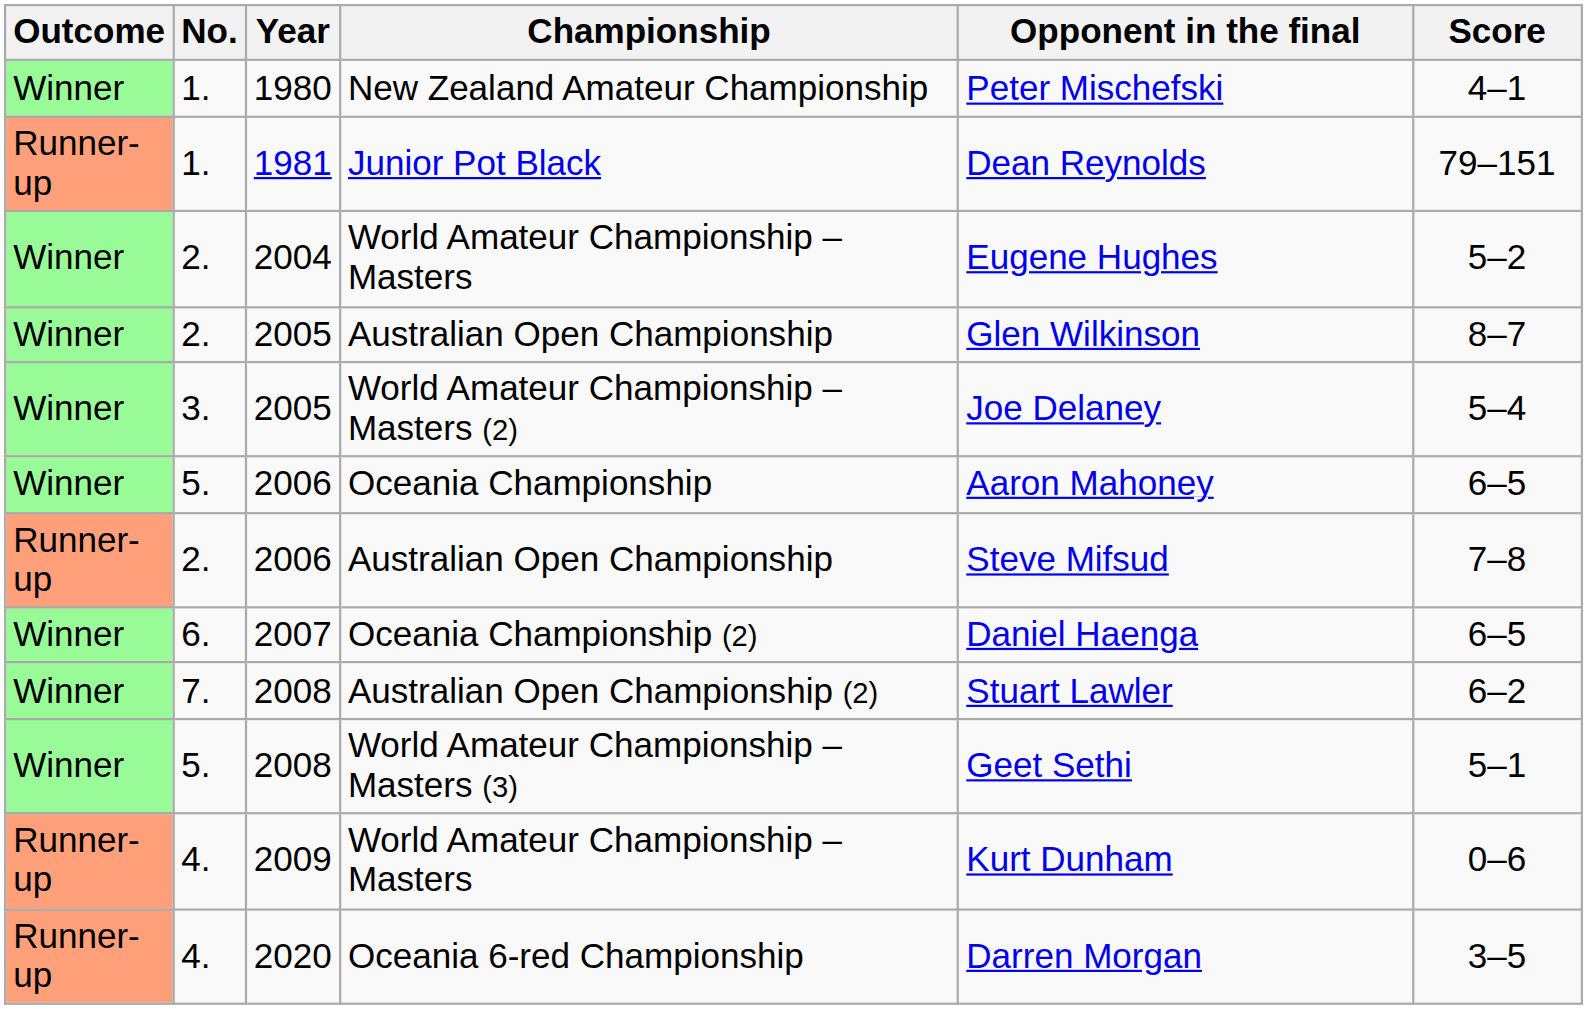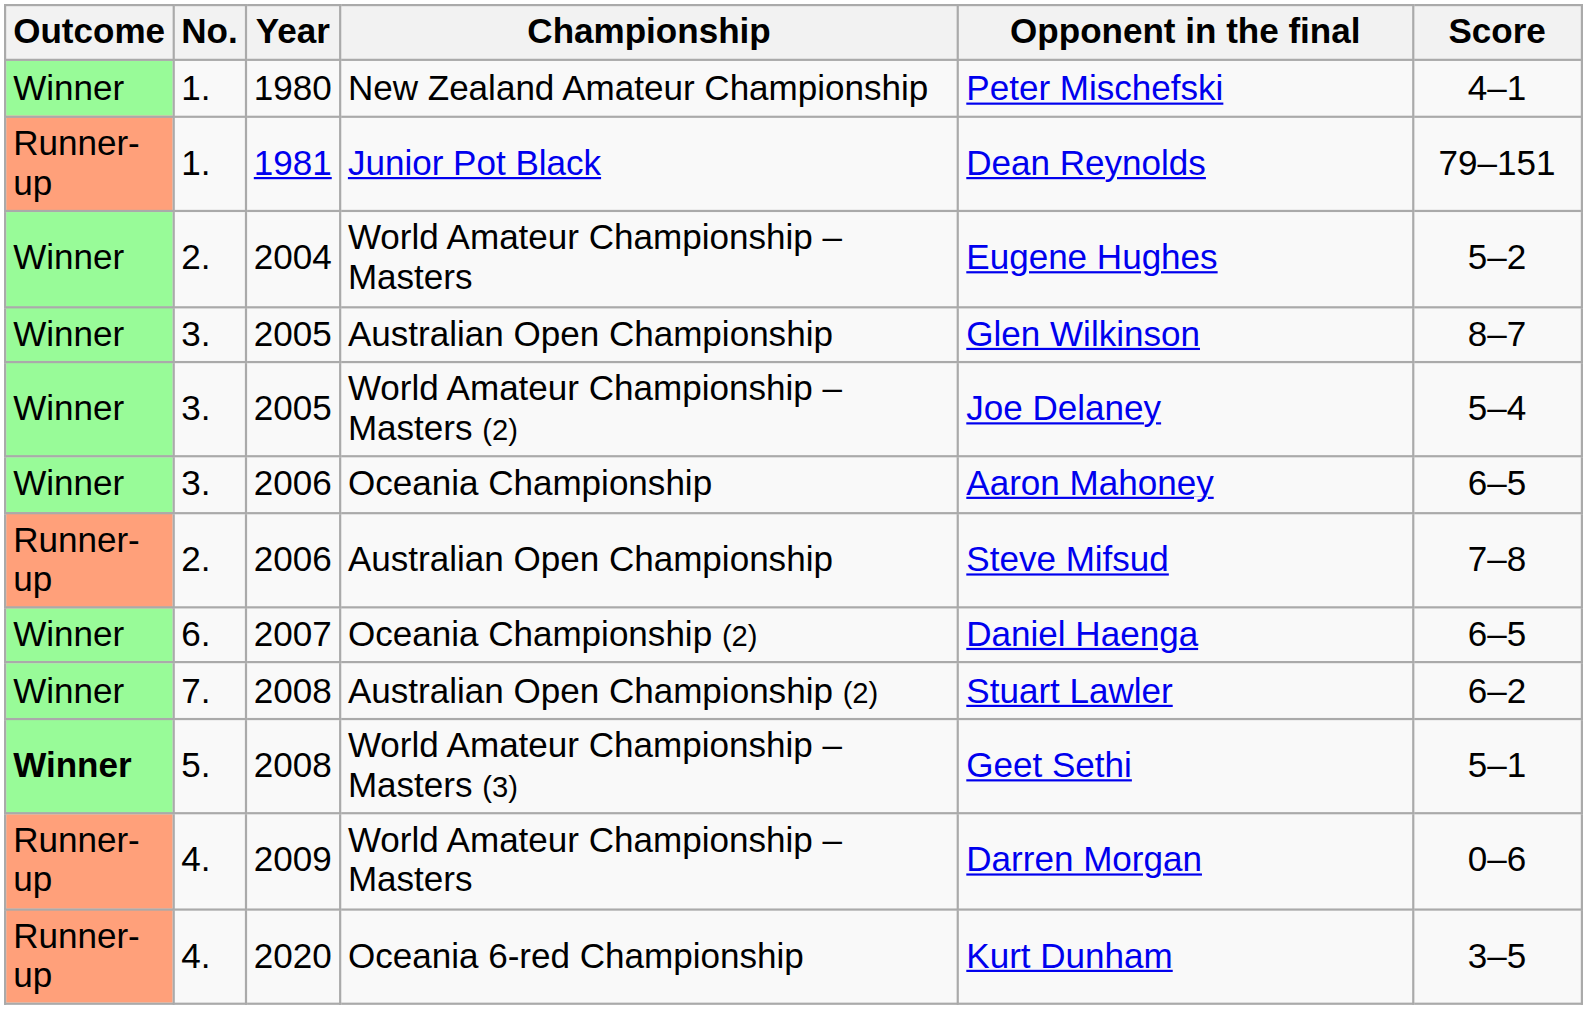2005 / Australian Open Championship | No.: 2. -> 3.
Oceania Championship | No.: 5. -> 3.
World Amateur Championship – Masters (3) | Outcome: normal -> bold
2009 / World Amateur Championship – Masters | Opponent in the final: Kurt Dunham -> Darren Morgan
Oceania 6-red Championship | Opponent in the final: Darren Morgan -> Kurt Dunham
